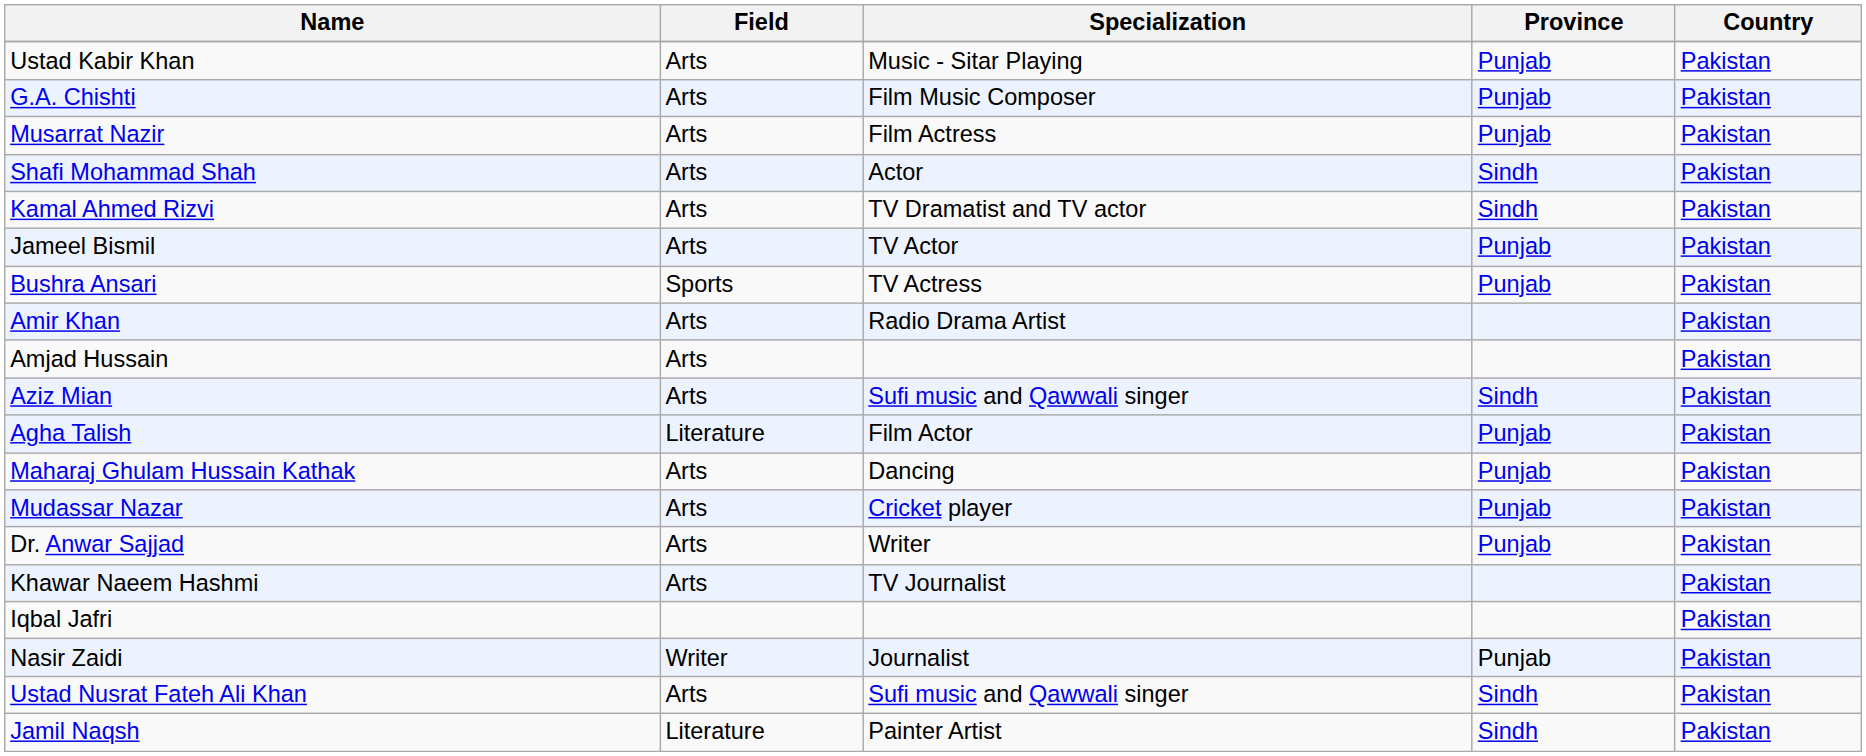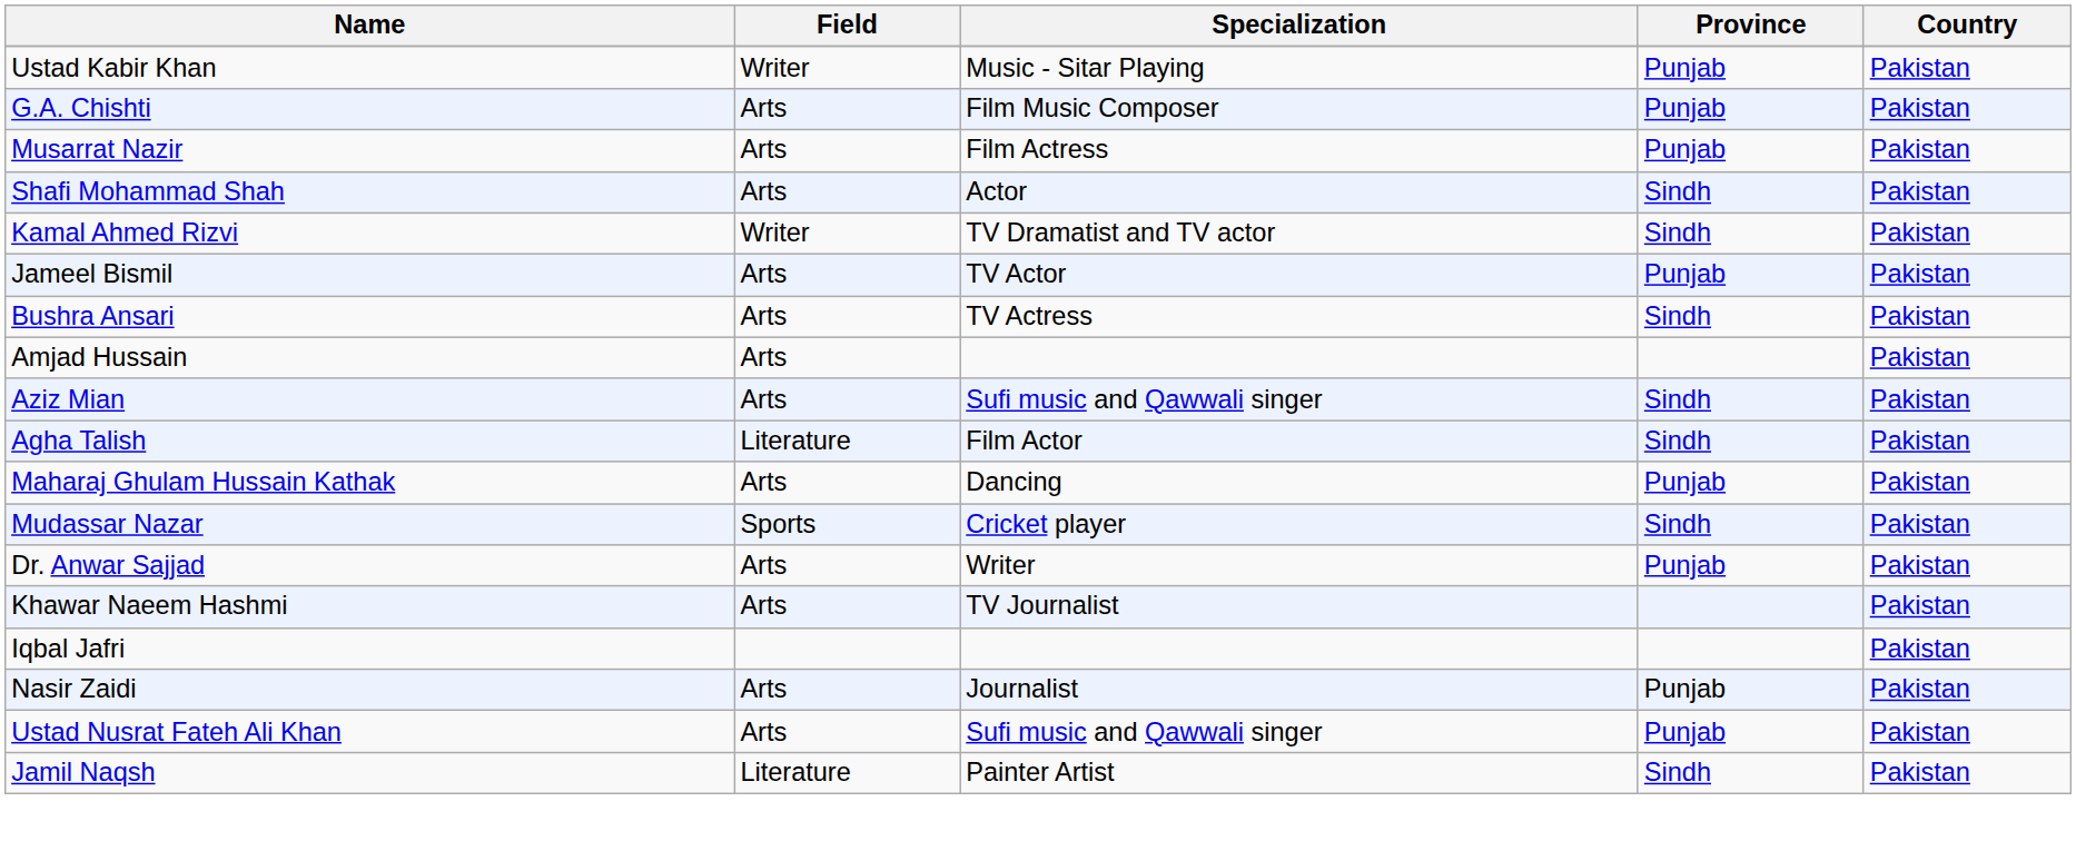Ustad Kabir Khan | Field: Arts -> Writer
Kamal Ahmed Rizvi | Field: Arts -> Writer
Bushra Ansari | Field: Sports -> Arts
Bushra Ansari | Province: Punjab -> Sindh
- row: Amir Khan | Arts | Radio Drama Artist | Pakistan
Agha Talish | Province: Punjab -> Sindh
Mudassar Nazar | Field: Arts -> Sports
Mudassar Nazar | Province: Punjab -> Sindh
Nasir Zaidi | Field: Writer -> Arts
Ustad Nusrat Fateh Ali Khan | Province: Sindh -> Punjab
